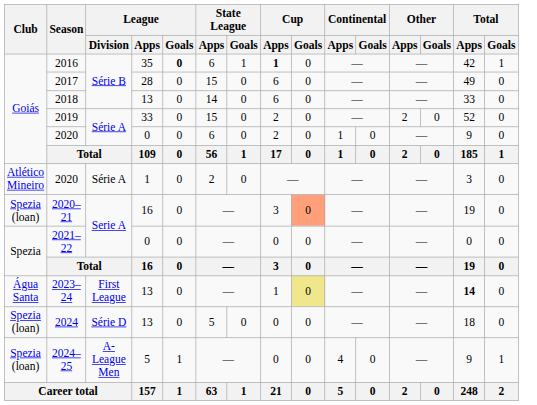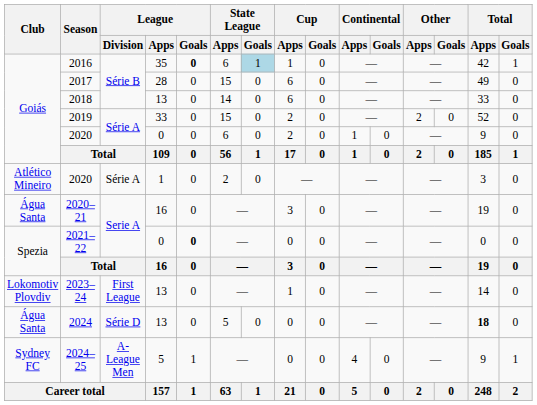2016 | State League / Goals: no background -> lightblue background
2016 | Cup / Apps: bold -> normal
2020–21 | Club: Spezia (loan) -> Água Santa
2020–21 | Cup / Goals: lightsalmon background -> no background
2021–22 | League / Goals: normal -> bold
2023–24 | Club: Água Santa -> Lokomotiv Plovdiv
2023–24 | Cup / Goals: khaki background -> no background
2023–24 | Total / Apps: bold -> normal
2024 | Club: Spezia (loan) -> Água Santa
2024 | Total / Apps: normal -> bold
2024–25 | Club: Spezia (loan) -> Sydney FC
